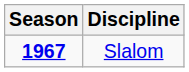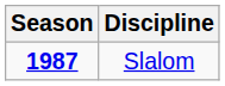Slalom | Season: 1967 -> 1987
